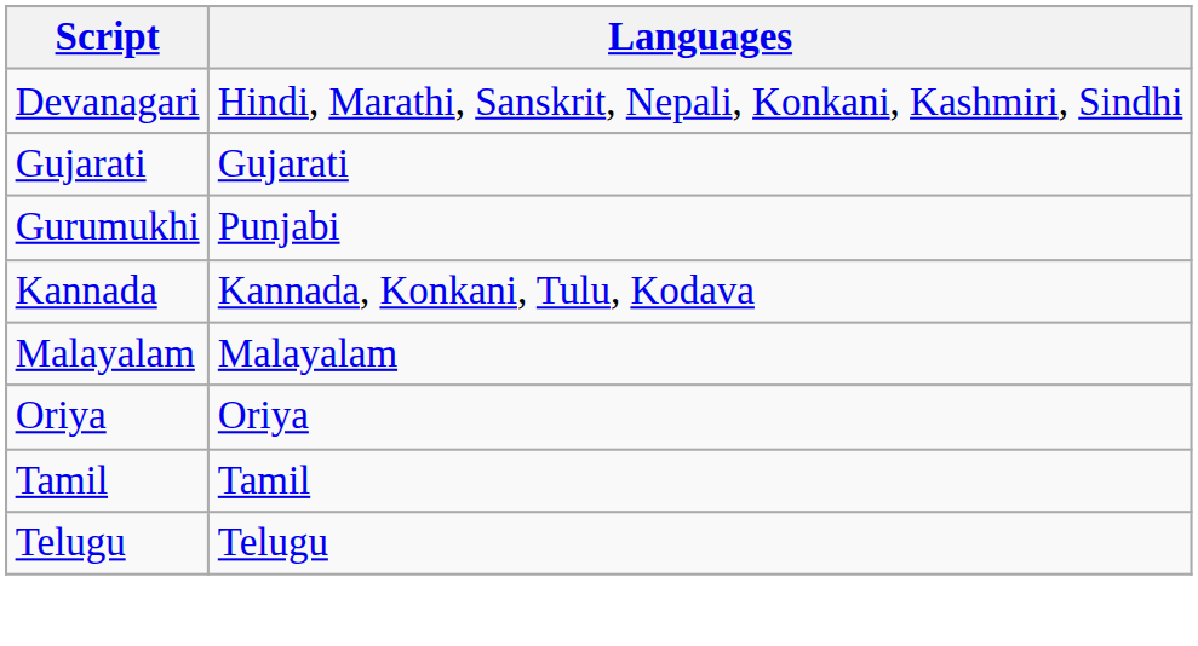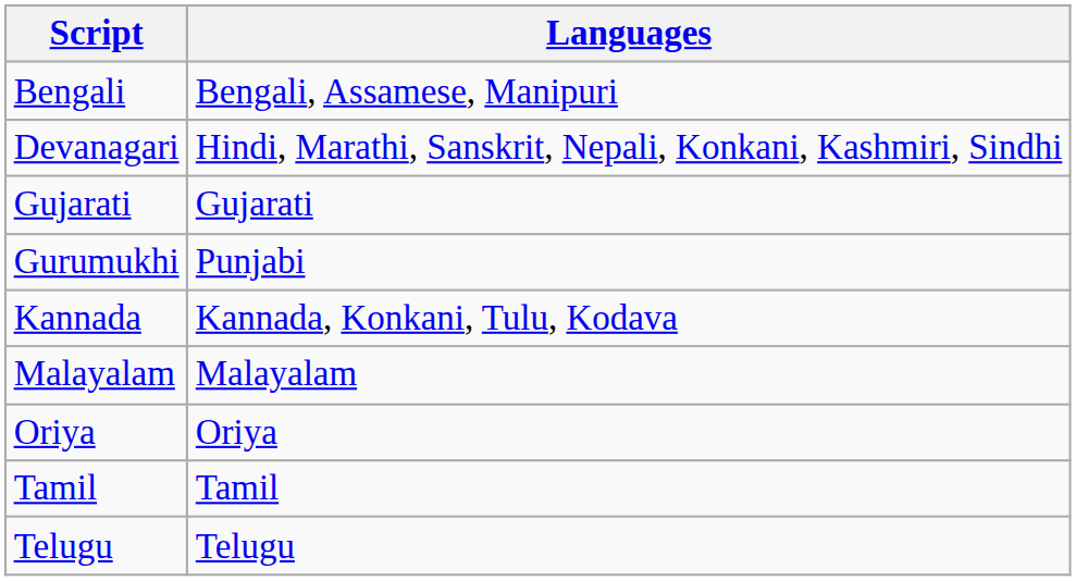+ row: Bengali | Bengali, Assamese, Manipuri
